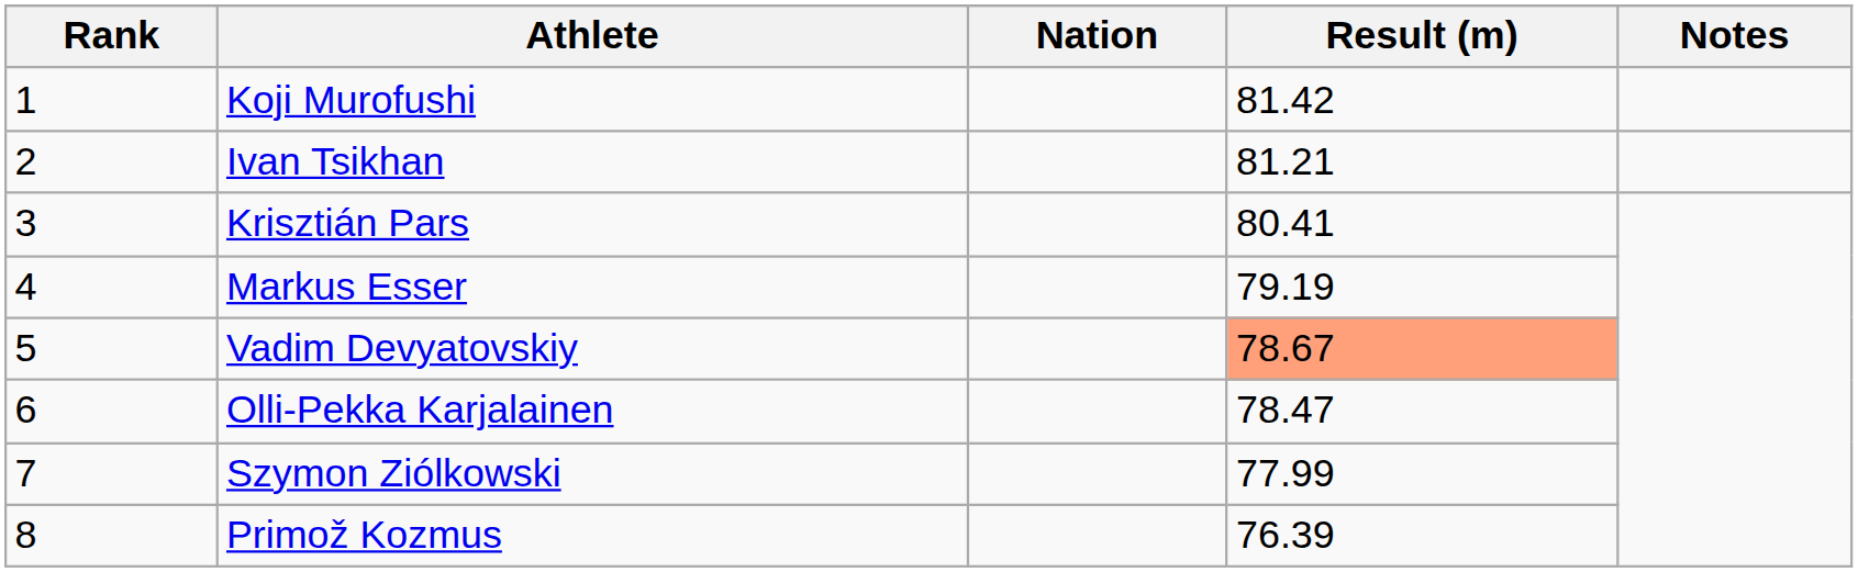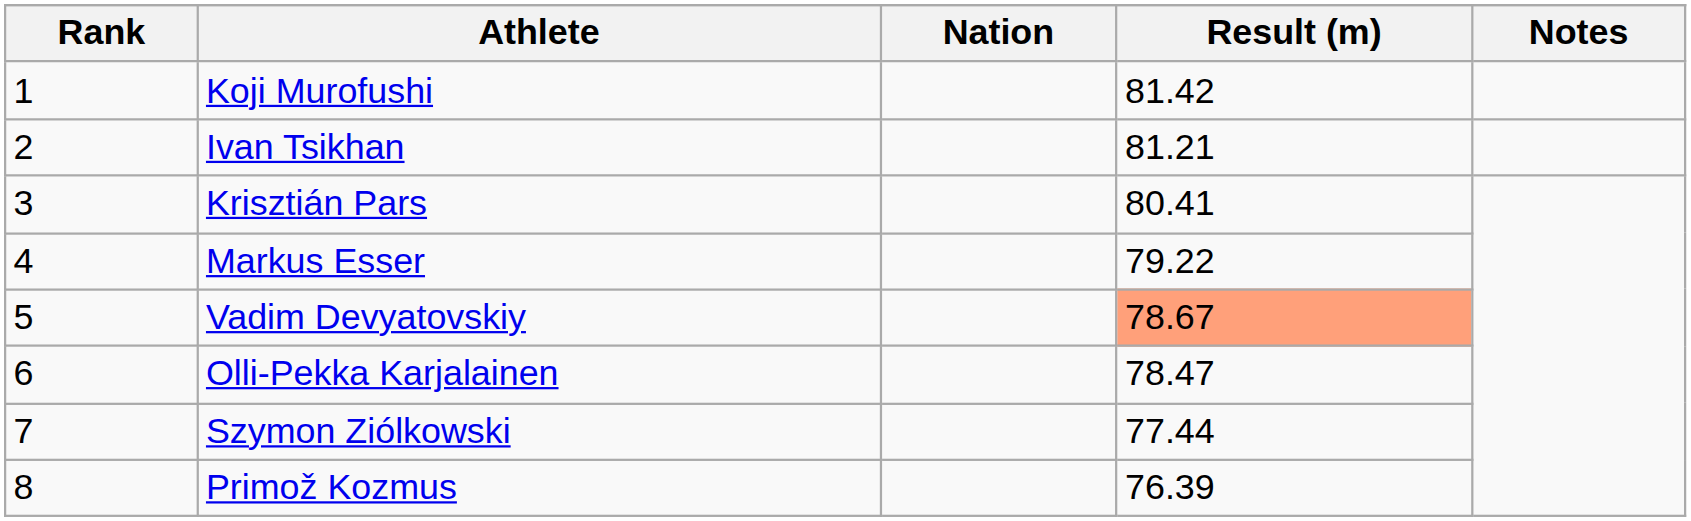Markus Esser | Result (m): 79.19 -> 79.22
Szymon Ziólkowski | Result (m): 77.99 -> 77.44
